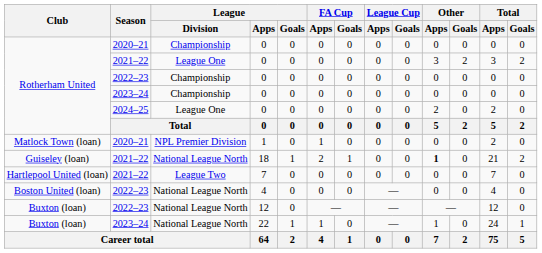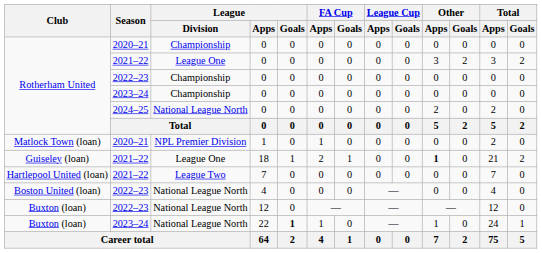2024–25 / 0 | League / Division: League One -> National League North
18 | League / Division: National League North -> League One
22 | League / Goals: normal -> bold
